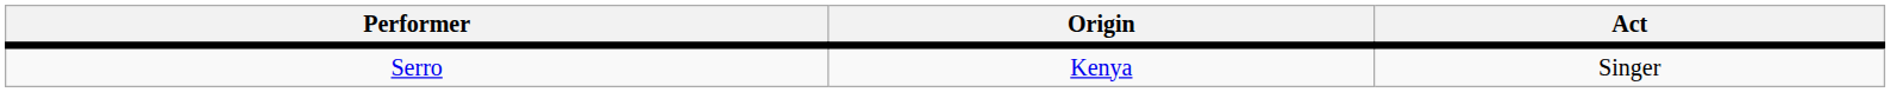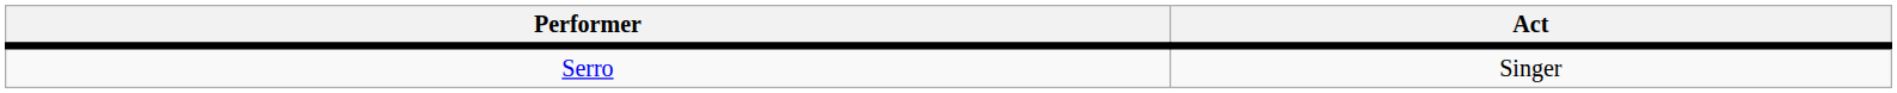- column: Origin | Kenya
